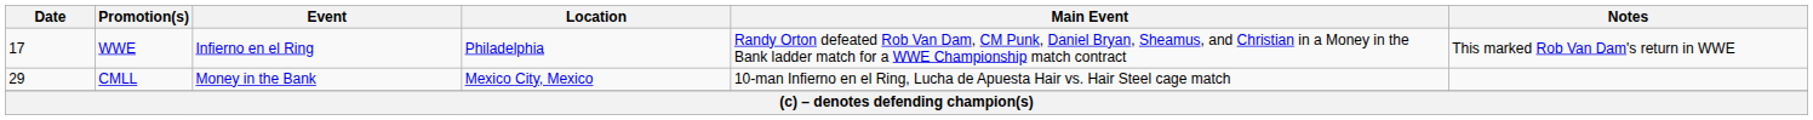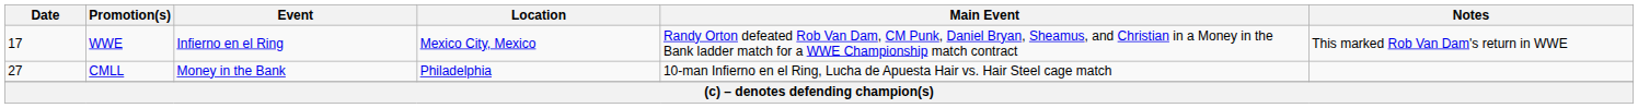WWE | Location: Philadelphia -> Mexico City, Mexico
CMLL | Date: 29 -> 27
CMLL | Location: Mexico City, Mexico -> Philadelphia
